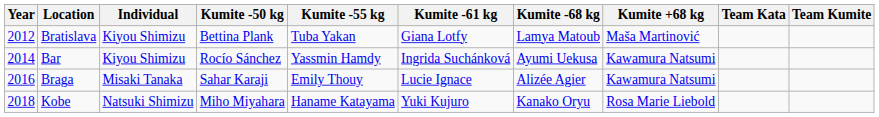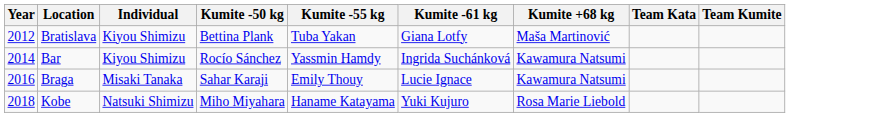- column: Kumite -68 kg | Lamya Matoub | Ayumi Uekusa | Alizée Agier | Kanako Oryu
